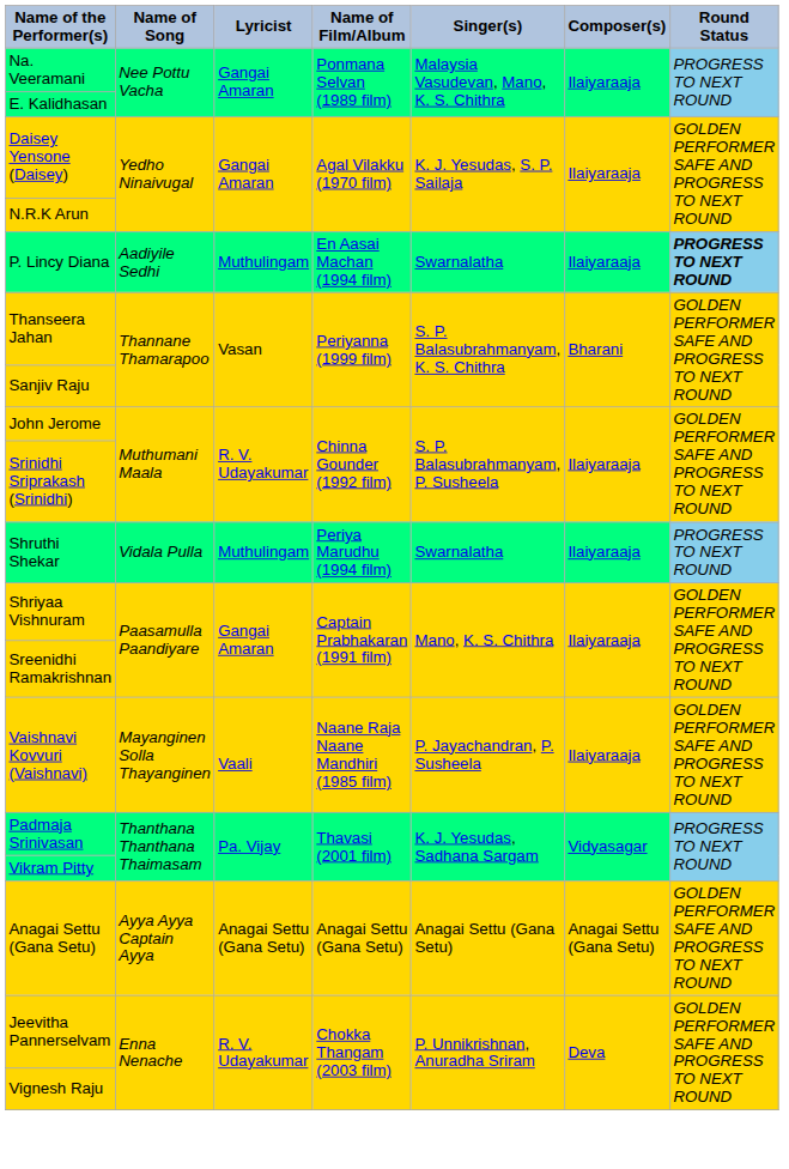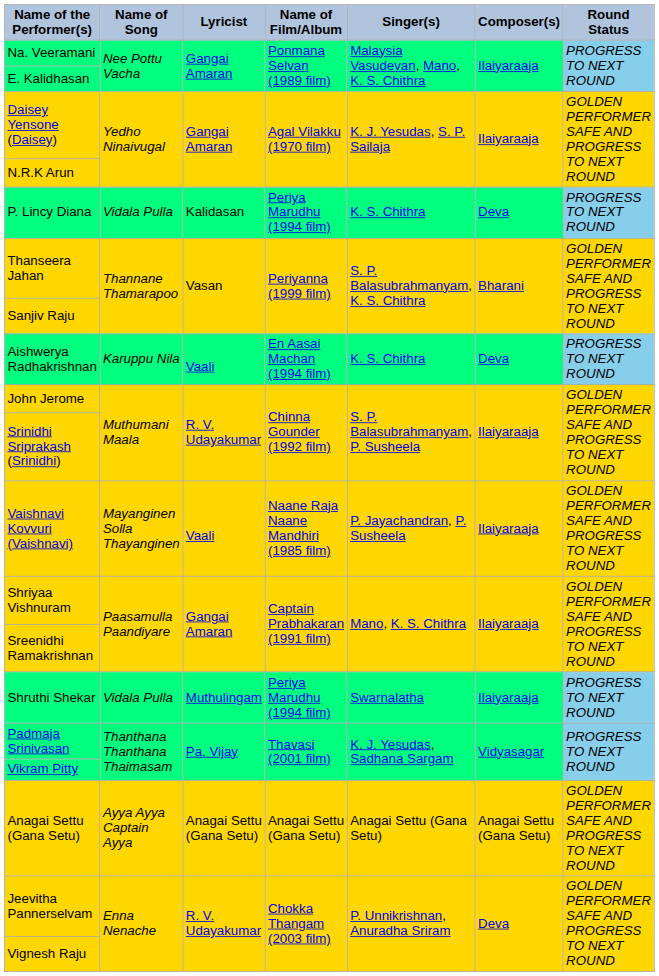P. Lincy Diana | Name of Song: Aadiyile Sedhi -> Vidala Pulla
P. Lincy Diana | Lyricist: Muthulingam -> Kalidasan
P. Lincy Diana | Name of Film/Album: En Aasai Machan (1994 film) -> Periya Marudhu (1994 film)
P. Lincy Diana | Singer(s): Swarnalatha -> K. S. Chithra
P. Lincy Diana | Composer(s): Ilaiyaraaja -> Deva
P. Lincy Diana | Round Status: bold -> normal
+ row: Aishwerya Radhakrishnan | Karuppu Nila | Vaali | En Aasai Machan (1994 film) | K. S. Chithra | Deva | PROGRESS TO NEXT ROUND
rows swapped: Vaishnavi Kovvuri (Vaishnavi) <-> Shruthi Shekar
